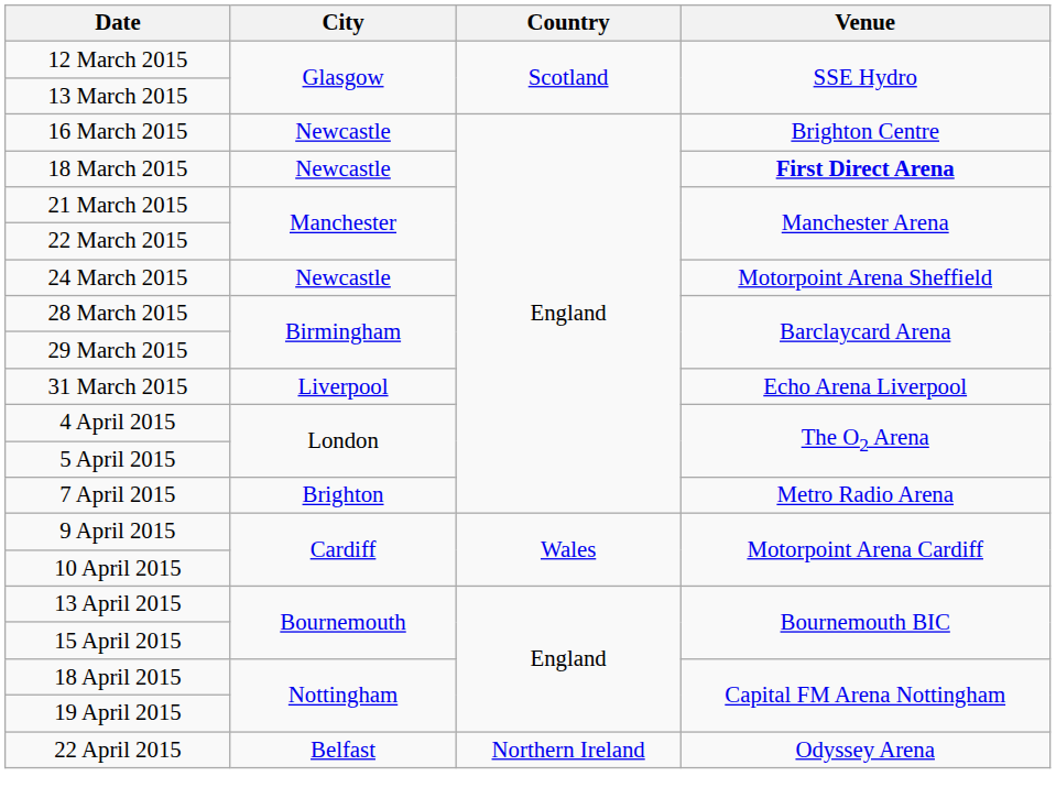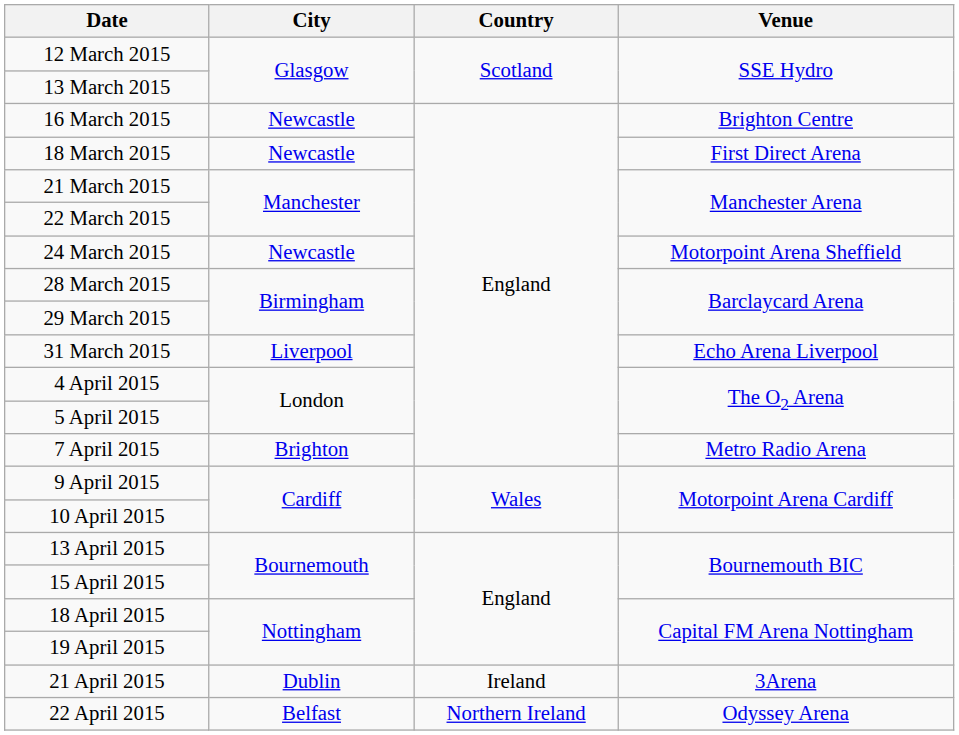18 March 2015 | Venue: bold -> normal
+ row: 21 April 2015 | Dublin | Ireland | 3Arena
